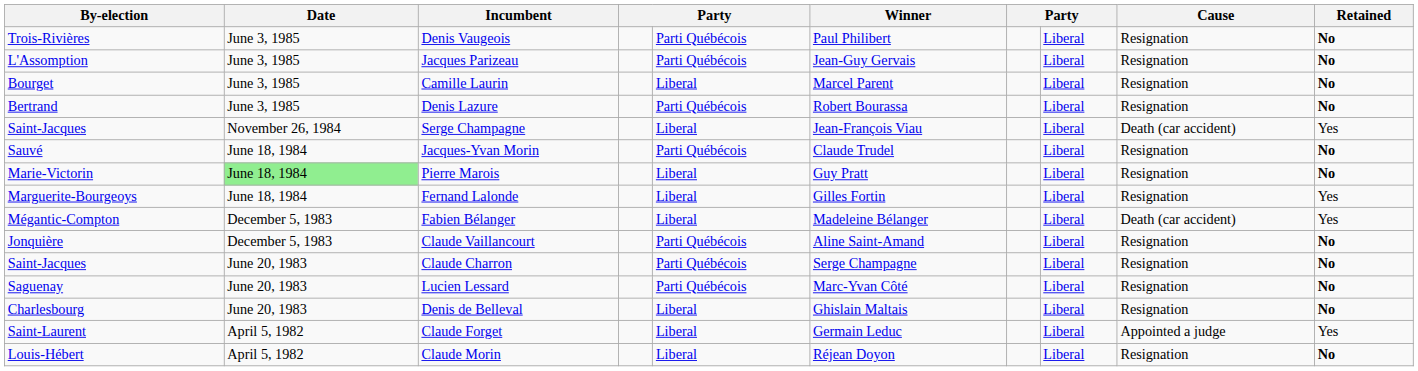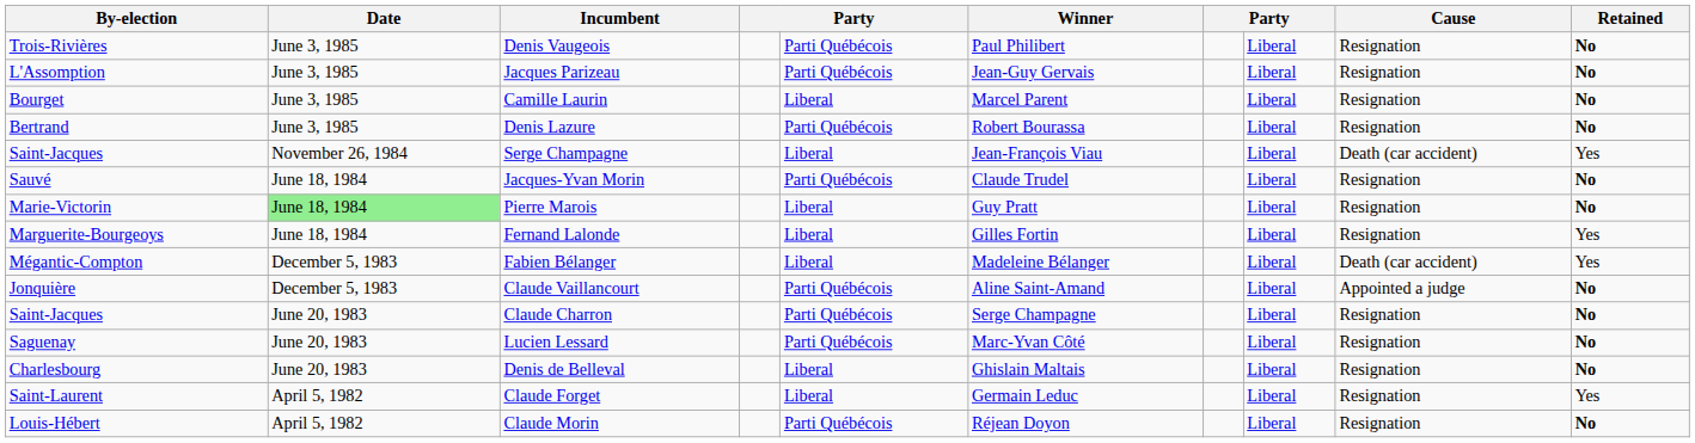Claude Vaillancourt | Cause: Resignation -> Appointed a judge
Claude Forget | Cause: Appointed a judge -> Resignation
Claude Morin | column 5: Liberal -> Parti Québécois
